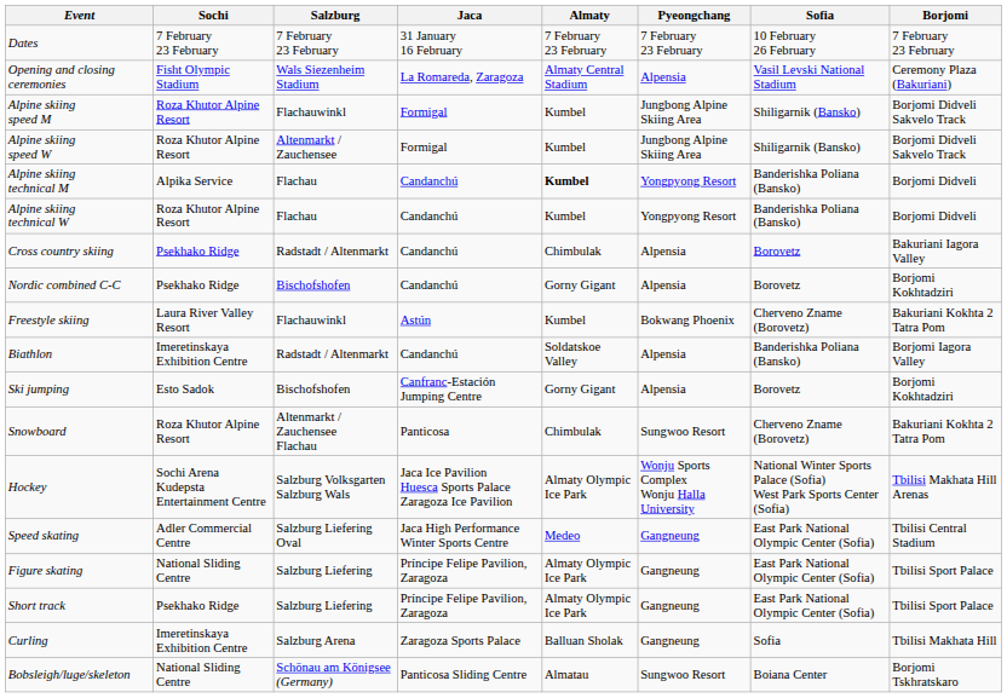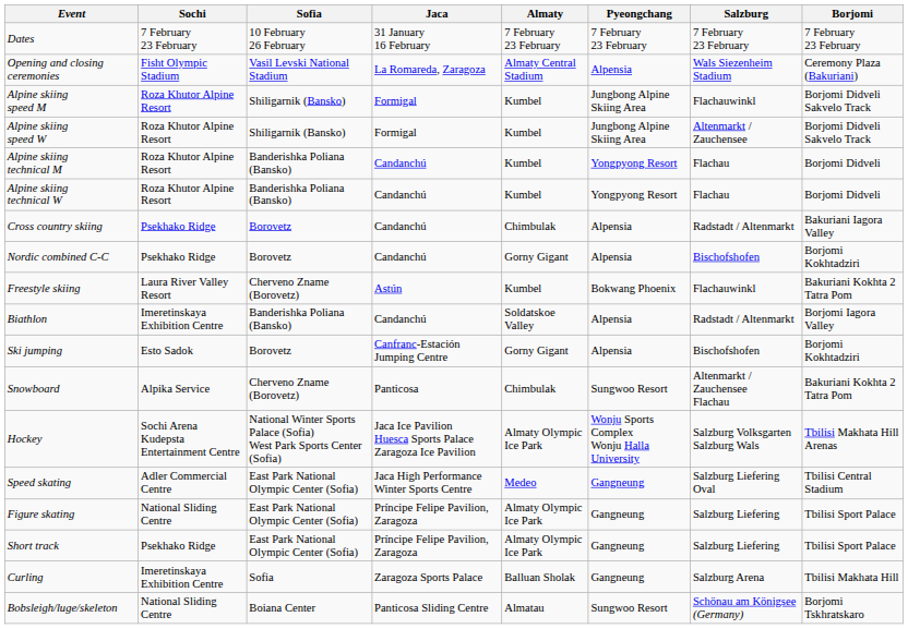columns swapped: Salzburg <-> Sofia
Alpine skiing technical M | Sochi: Alpika Service -> Roza Khutor Alpine Resort
Alpine skiing technical M | Almaty: bold -> normal
Snowboard | Sochi: Roza Khutor Alpine Resort -> Alpika Service
